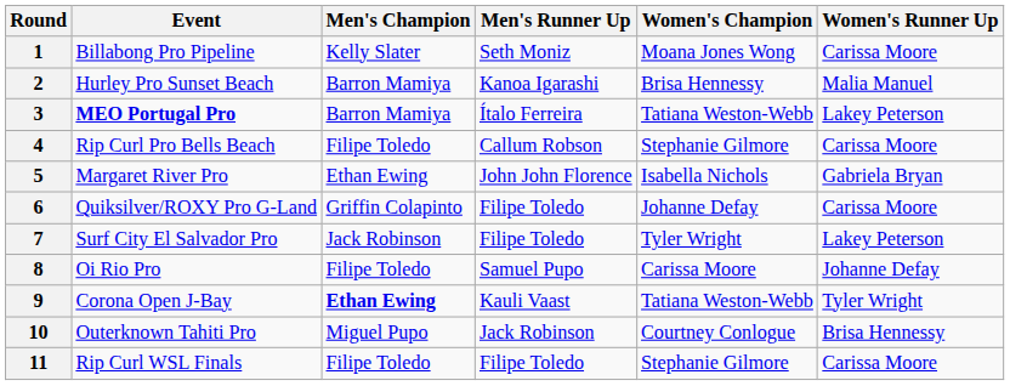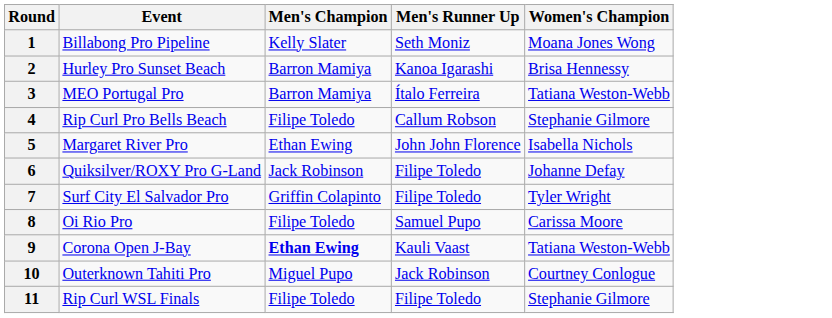- column: Women's Runner Up | Carissa Moore | Malia Manuel | Lakey Peterson | Carissa Moore | Gabriela Bryan | Carissa Moore | Lakey Peterson | Johanne Defay | Tyler Wright | Brisa Hennessy | Carissa Moore
3 | Event: bold -> normal
6 | Men's Champion: Griffin Colapinto -> Jack Robinson
7 | Men's Champion: Jack Robinson -> Griffin Colapinto
